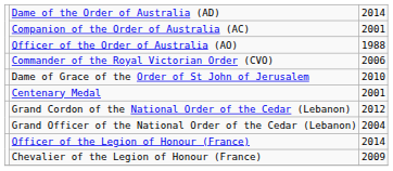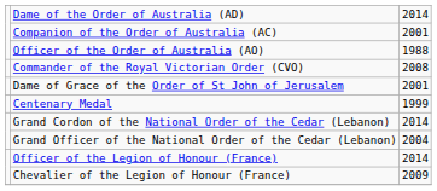Commander of the Royal Victorian Order (CVO) | column 3: 2006 -> 2008
Dame of Grace of the Order of St John of Jerusalem | column 3: 2010 -> 2001
Centenary Medal | column 3: 2001 -> 1999
Grand Cordon of the National Order of the Cedar (Lebanon) | column 3: 2012 -> 2014
